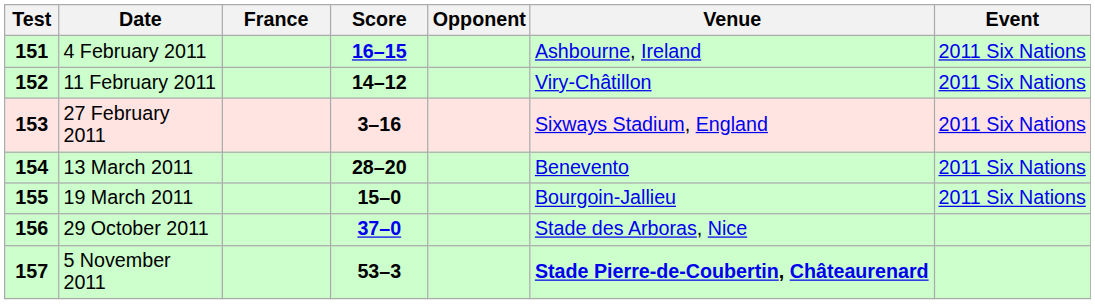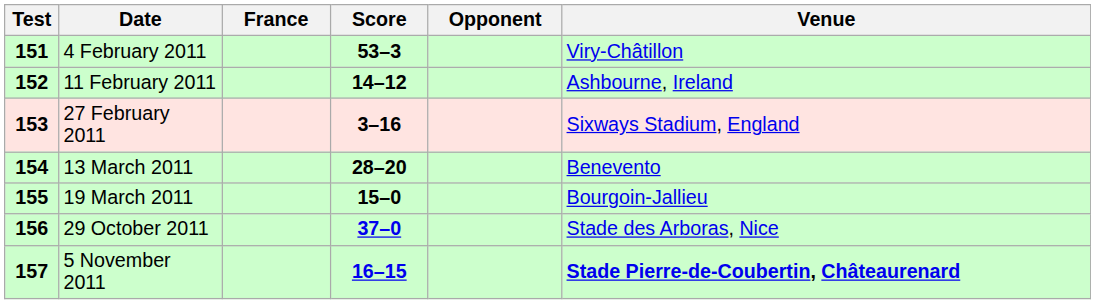- column: Event | 2011 Six Nations | 2011 Six Nations | 2011 Six Nations | 2011 Six Nations | 2011 Six Nations
4 February 2011 | Score: 16–15 -> 53–3
4 February 2011 | Venue: Ashbourne, Ireland -> Viry-Châtillon
11 February 2011 | Venue: Viry-Châtillon -> Ashbourne, Ireland
5 November 2011 | Score: 53–3 -> 16–15
